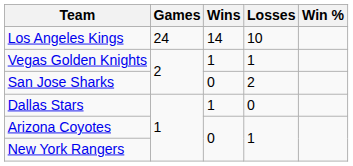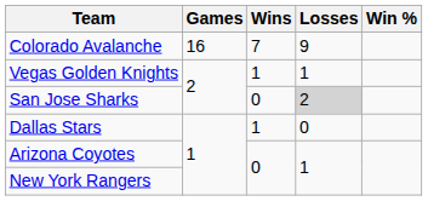- row: Los Angeles Kings | 24 | 14 | 10
+ row: Colorado Avalanche | 16 | 7 | 9
San Jose Sharks | Losses: no background -> lightgrey background
